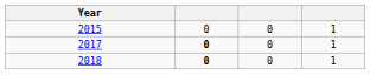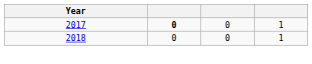- row: 2015 | 0 | 0 | 1
2018 | column 2: bold -> normal
